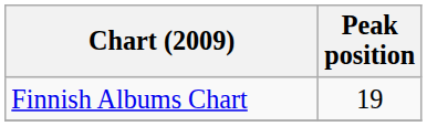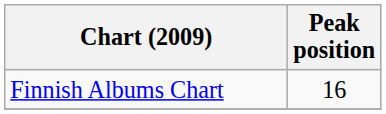Finnish Albums Chart | Peak position: 19 -> 16
